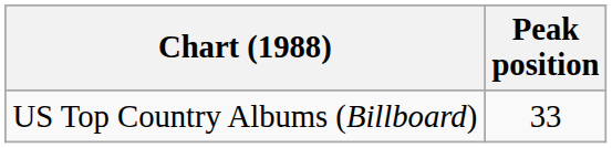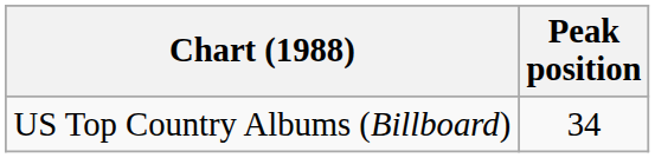US Top Country Albums (Billboard) | Peak position: 33 -> 34
